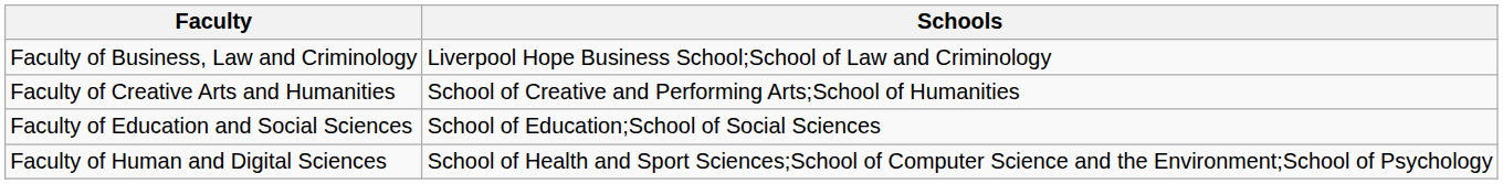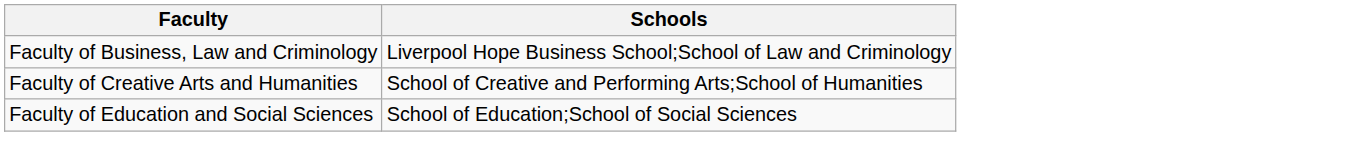- row: Faculty of Human and Digital Sciences | School of Health and Sport Sciences;School of Computer Science and the Environment;School of Psychology
